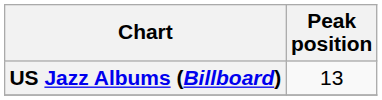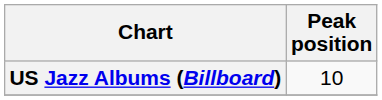US Jazz Albums (Billboard) | Peak position: 13 -> 10
